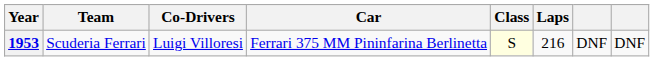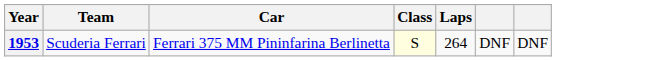- column: Co-Drivers | Luigi Villoresi
1953 | Laps: 216 -> 264
